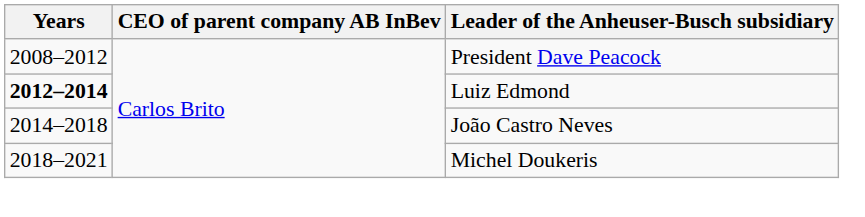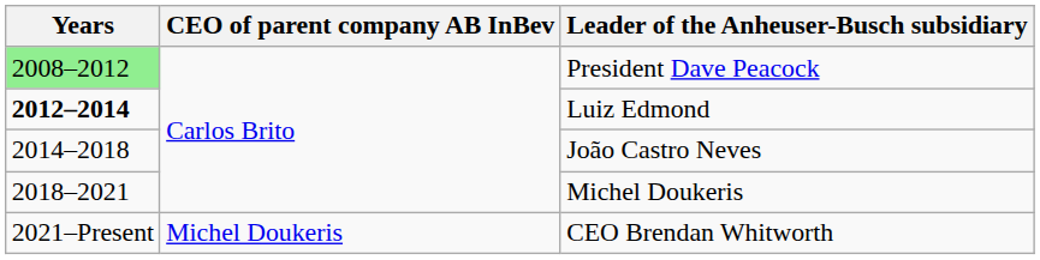President Dave Peacock | Years: no background -> lightgreen background
+ row: 2021–Present | Michel Doukeris | CEO Brendan Whitworth
